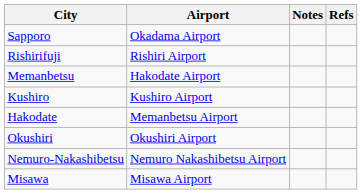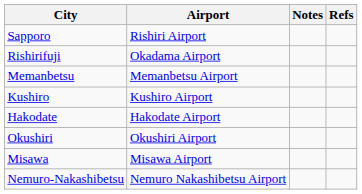Sapporo | Airport: Okadama Airport -> Rishiri Airport
Rishirifuji | Airport: Rishiri Airport -> Okadama Airport
Memanbetsu | Airport: Hakodate Airport -> Memanbetsu Airport
Hakodate | Airport: Memanbetsu Airport -> Hakodate Airport
rows swapped: Misawa <-> Nemuro-Nakashibetsu
